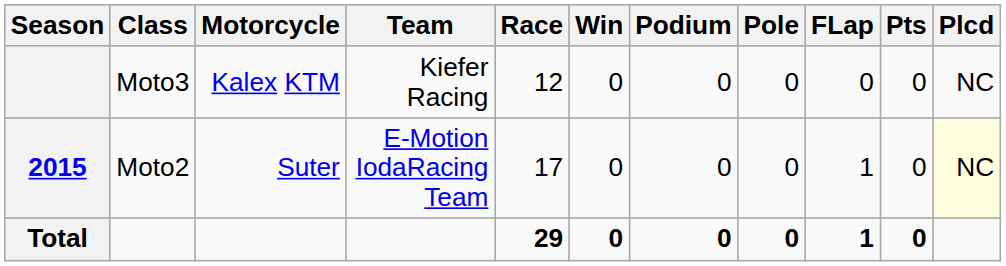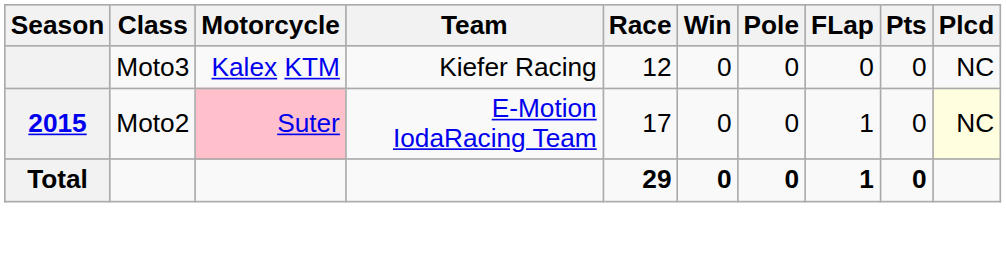- column: Podium | 0 | 0 | 0
2015 | Motorcycle: no background -> pink background
